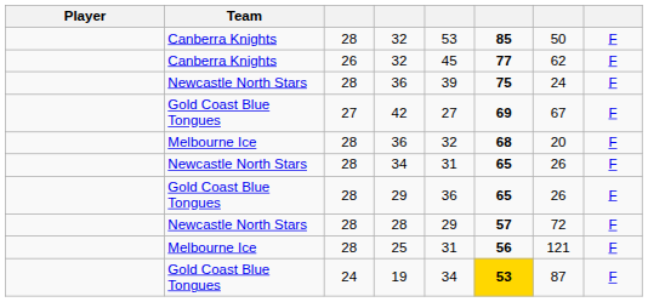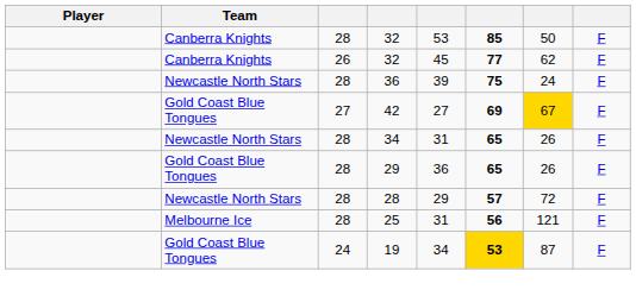42 | column 7: no background -> gold background
- row: Melbourne Ice | 28 | 36 | 32 | 68 | 20 | F
